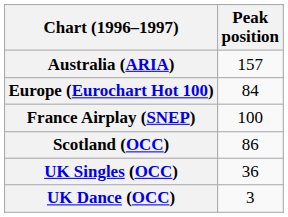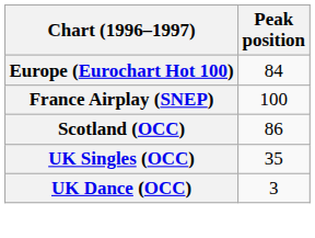- row: Australia (ARIA) | 157
UK Singles (OCC) | Peak position: 36 -> 35
